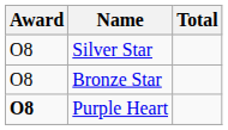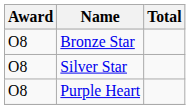rows swapped: Silver Star <-> Bronze Star
Purple Heart | Award: bold -> normal
